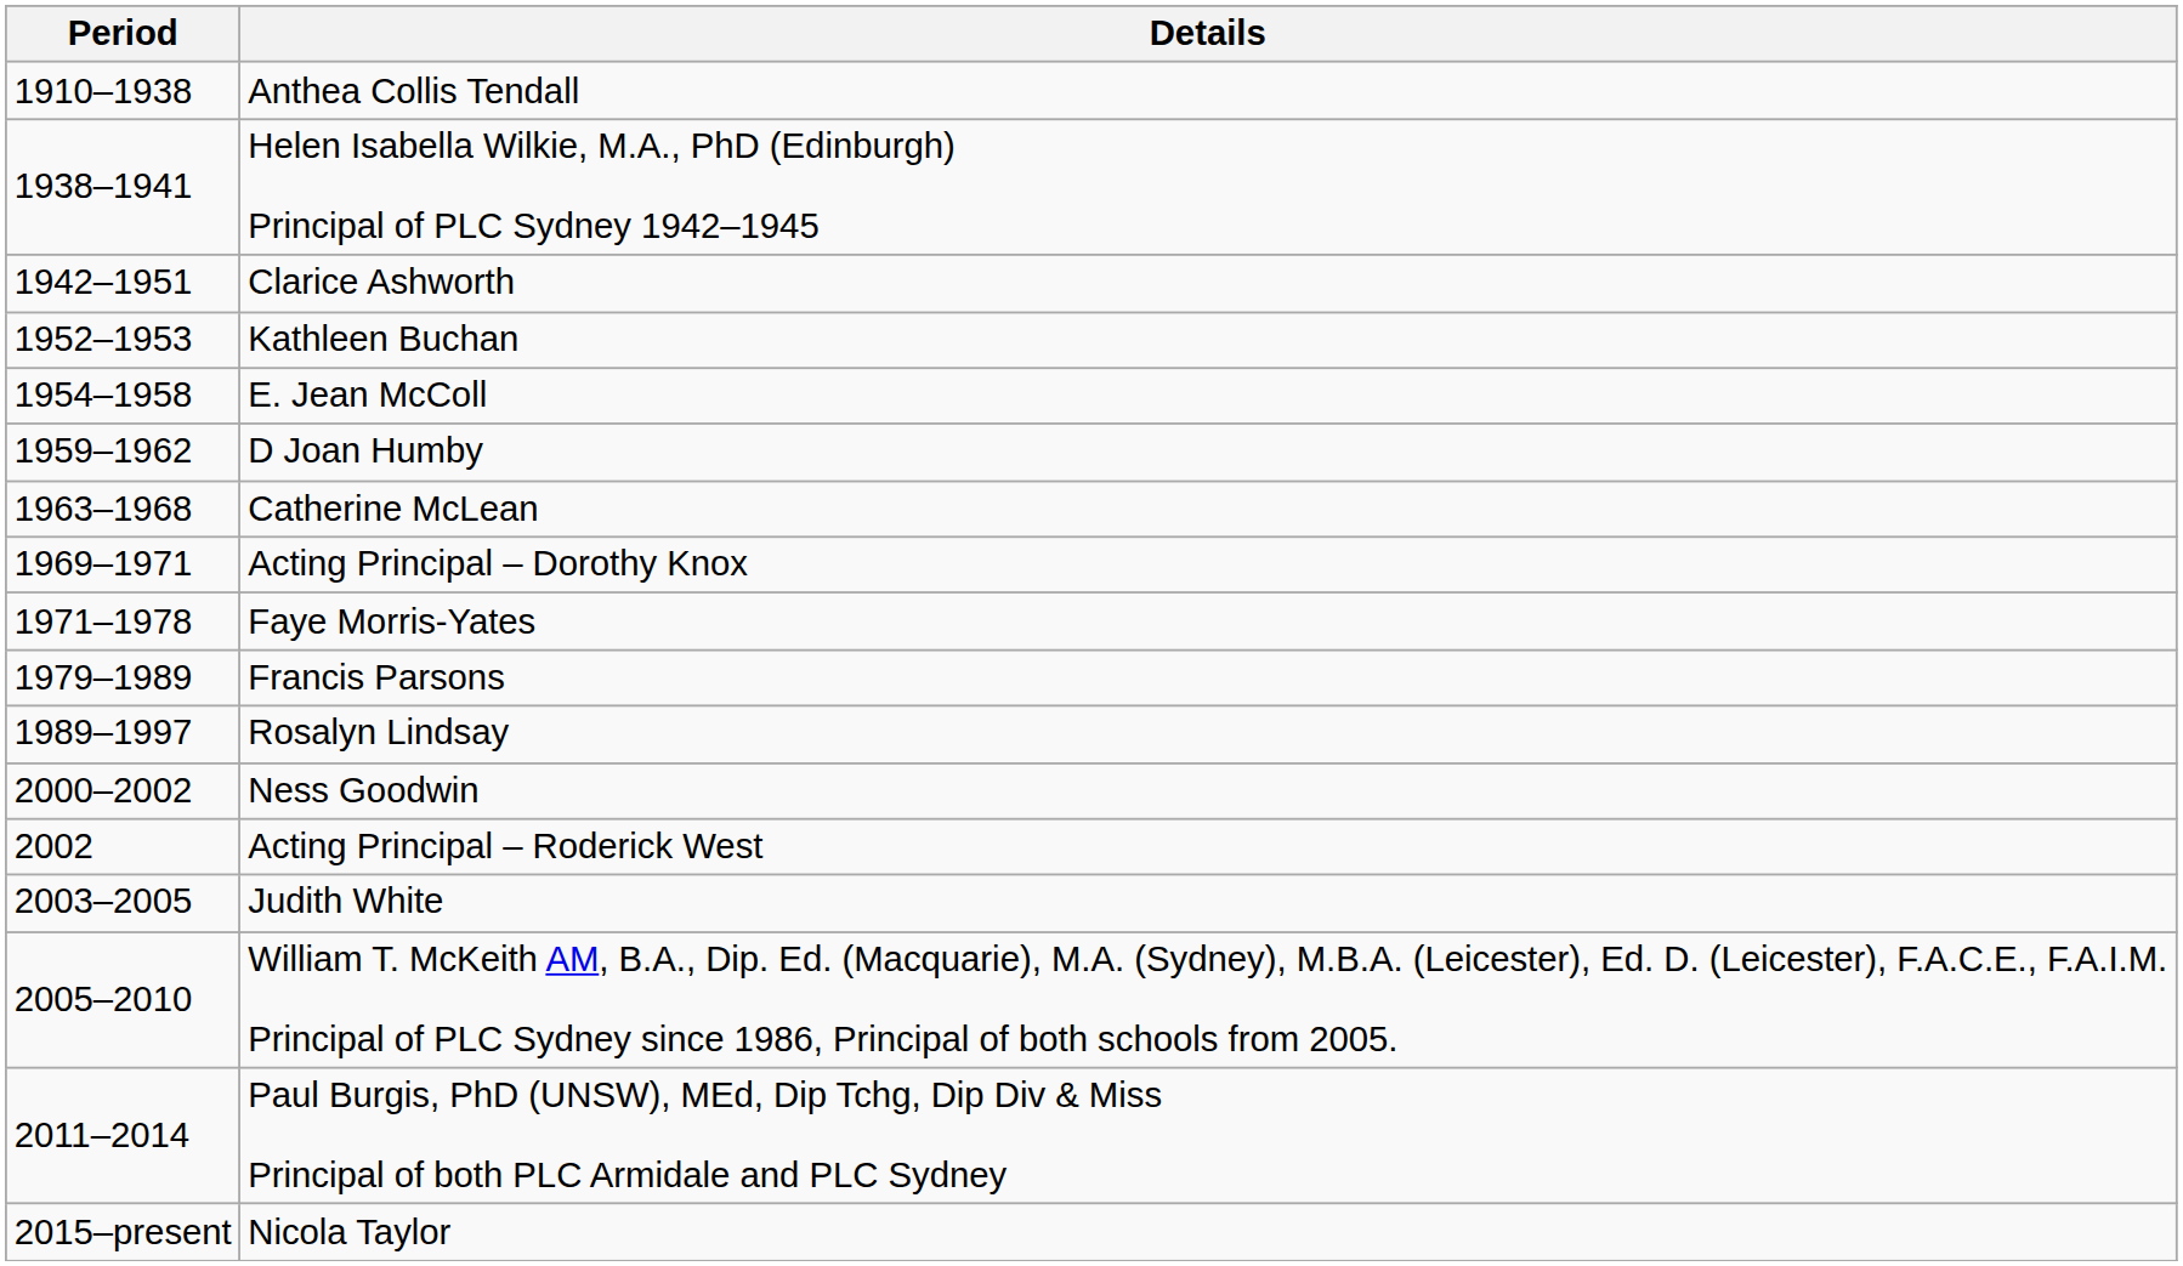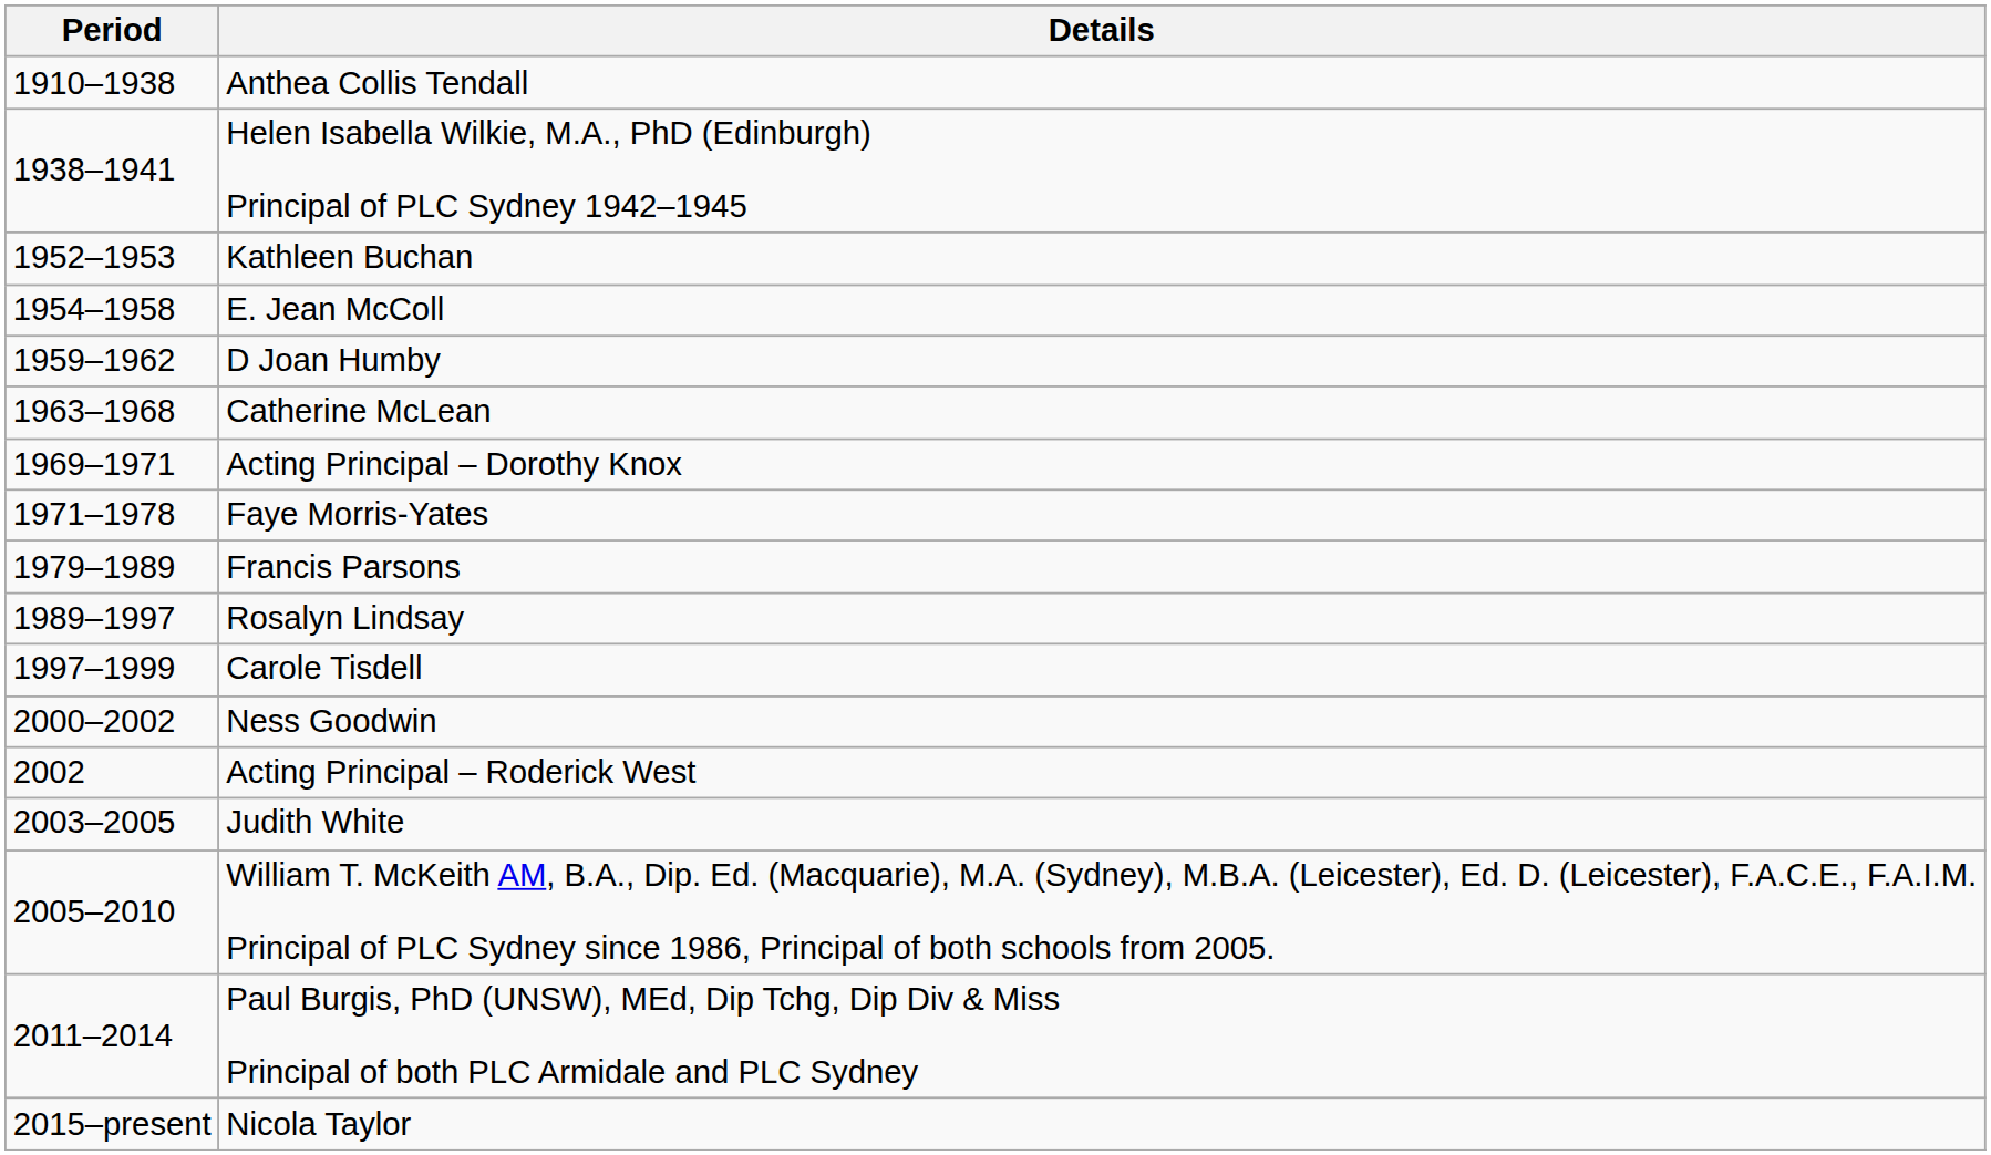- row: 1942–1951 | Clarice Ashworth
+ row: 1997–1999 | Carole Tisdell
